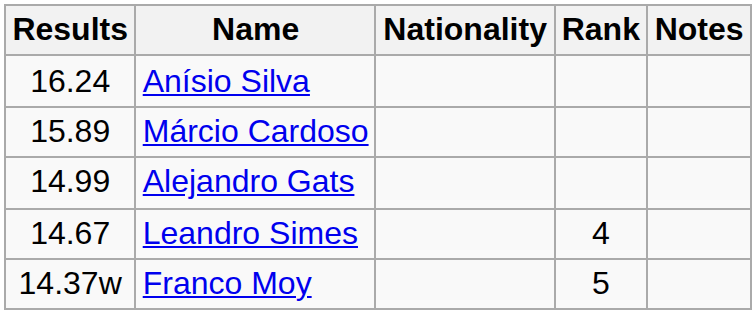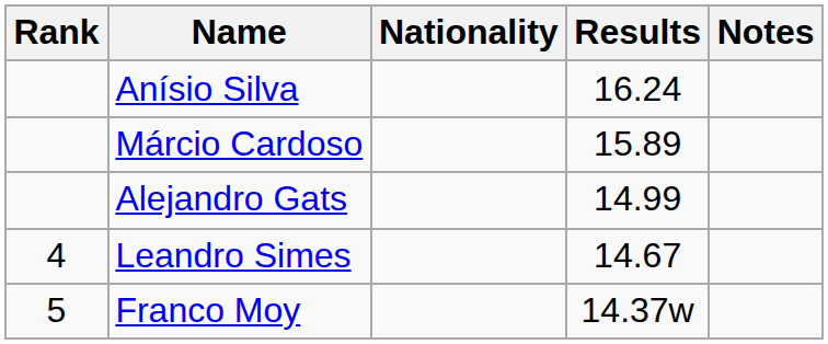columns swapped: Rank <-> Results
